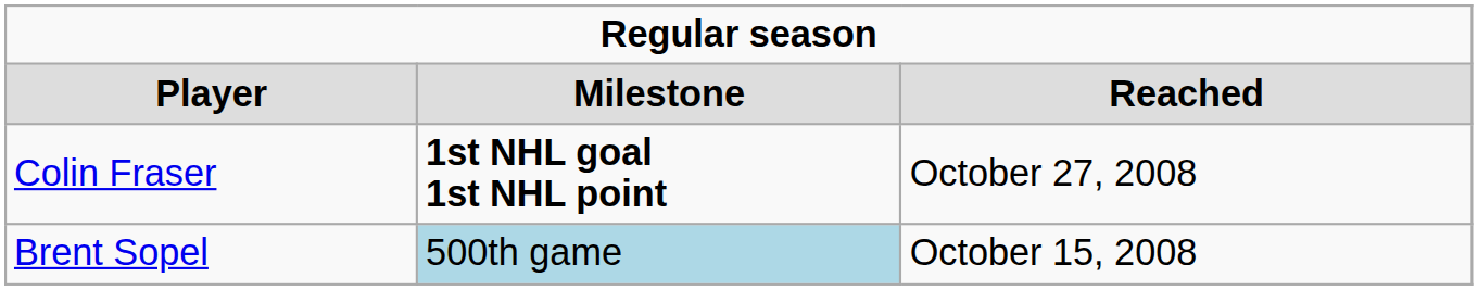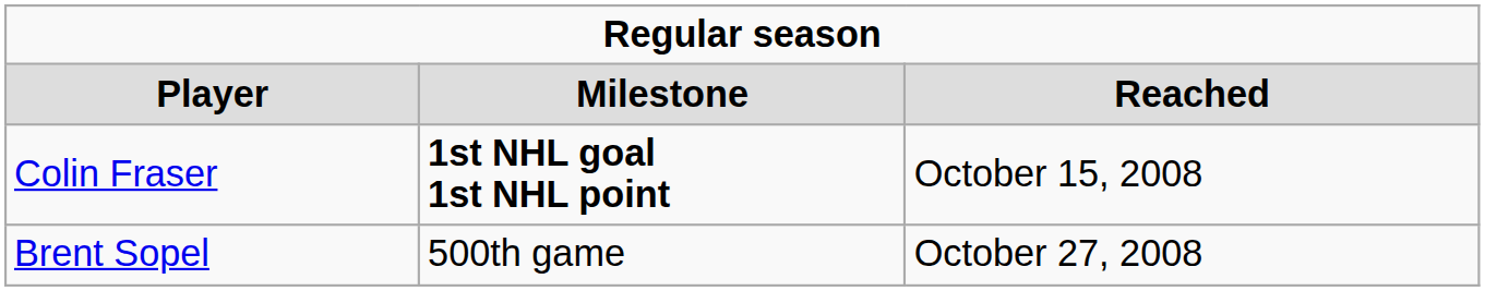Colin Fraser | column 3: October 27, 2008 -> October 15, 2008
Brent Sopel | column 2: lightblue background -> no background
Brent Sopel | column 3: October 15, 2008 -> October 27, 2008
